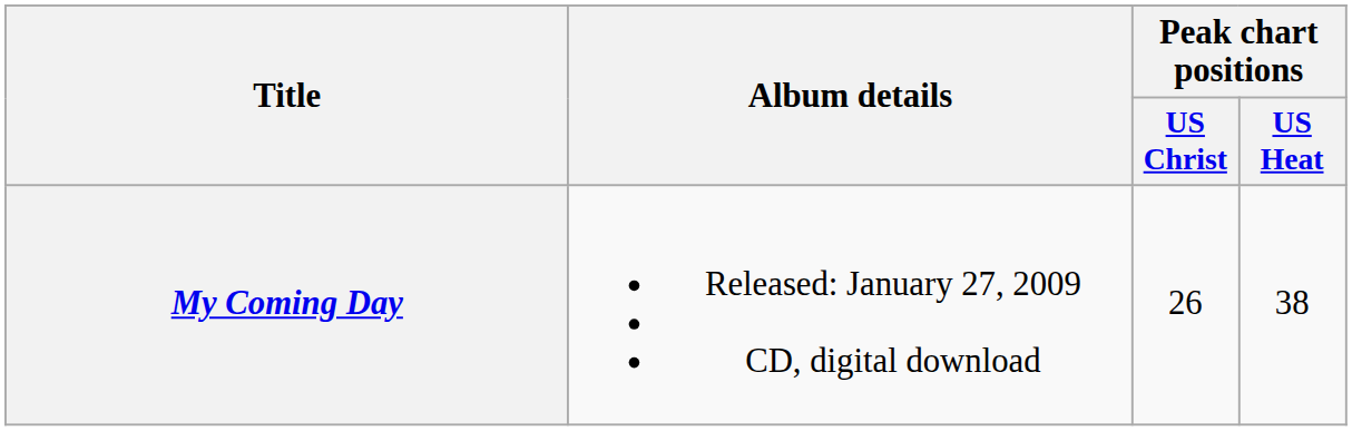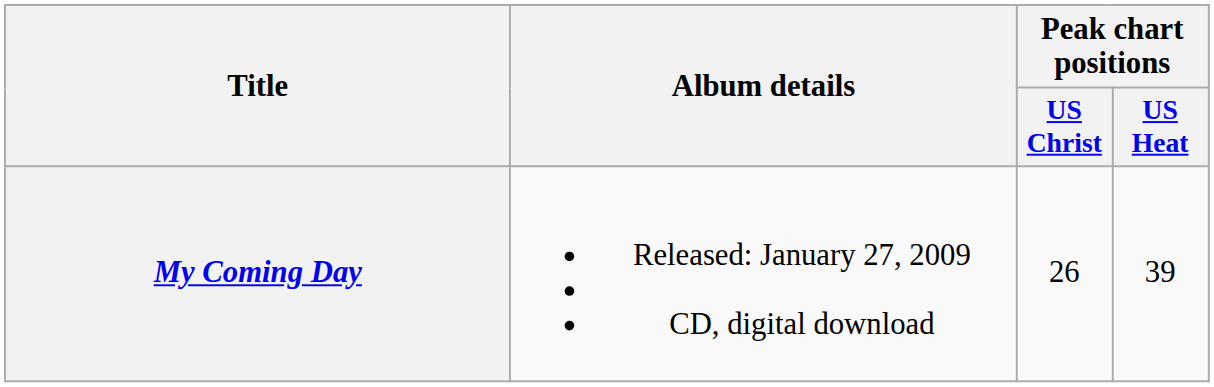My Coming Day | Peak chart positions / US Heat: 38 -> 39
